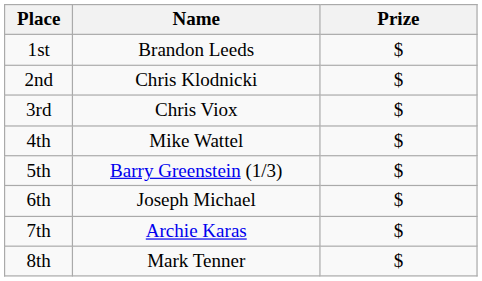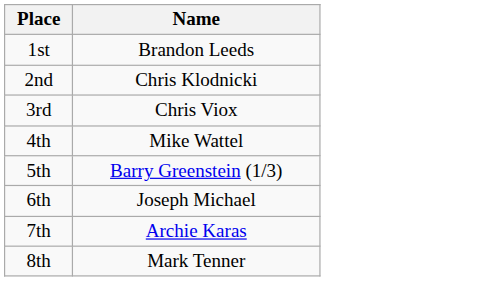- column: Prize | $ | $ | $ | $ | $ | $ | $ | $
